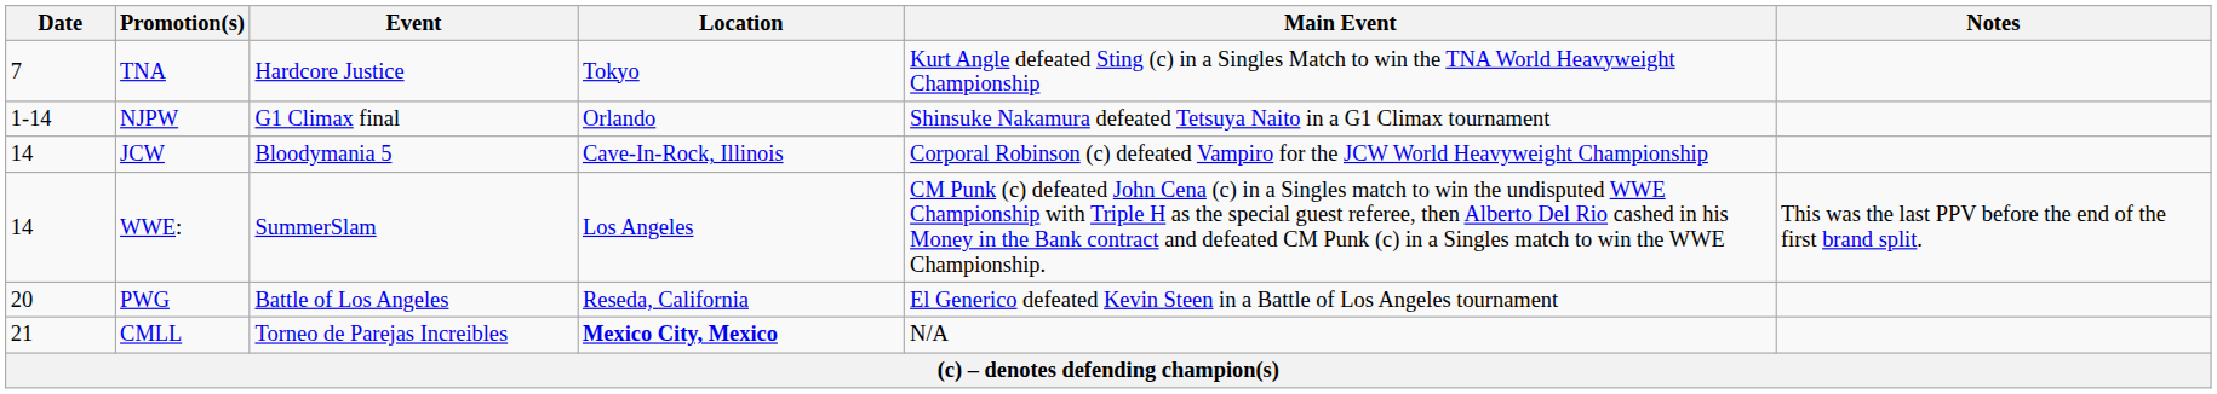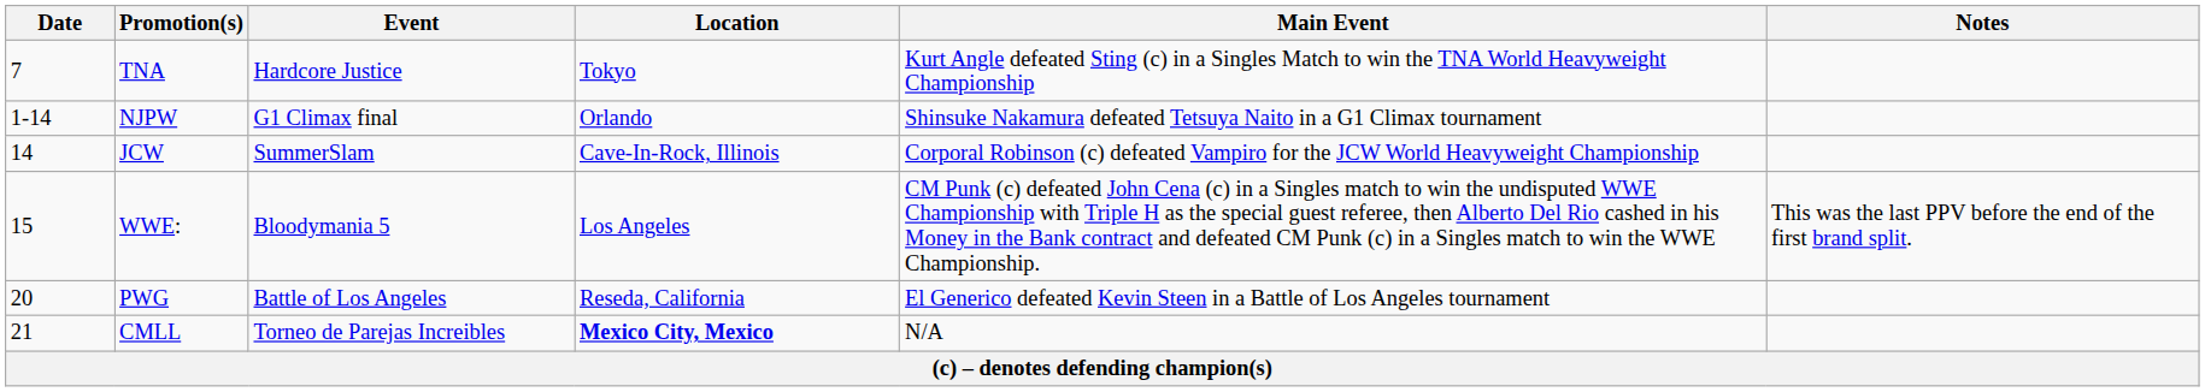JCW | Event: Bloodymania 5 -> SummerSlam
WWE: | Date: 14 -> 15
WWE: | Event: SummerSlam -> Bloodymania 5
